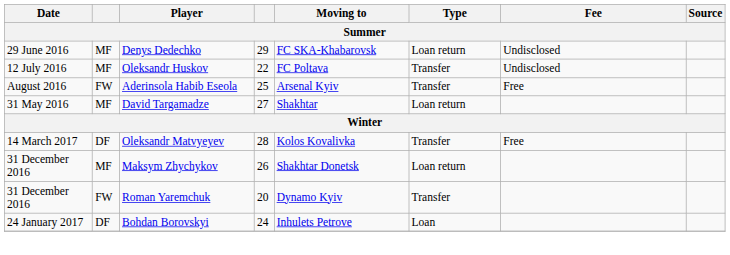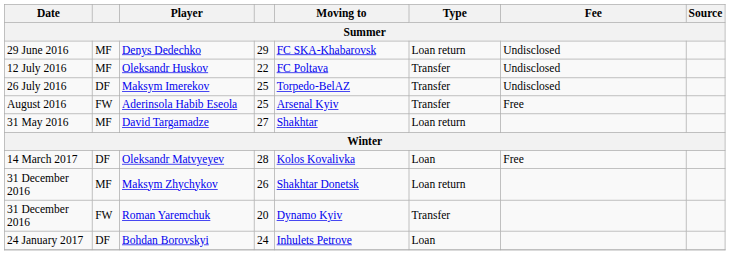+ row: 26 July 2016 | DF | Maksym Imerekov | 25 | Torpedo-BelAZ | Transfer | Undisclosed
Oleksandr Matvyeyev | Type: Transfer -> Loan
